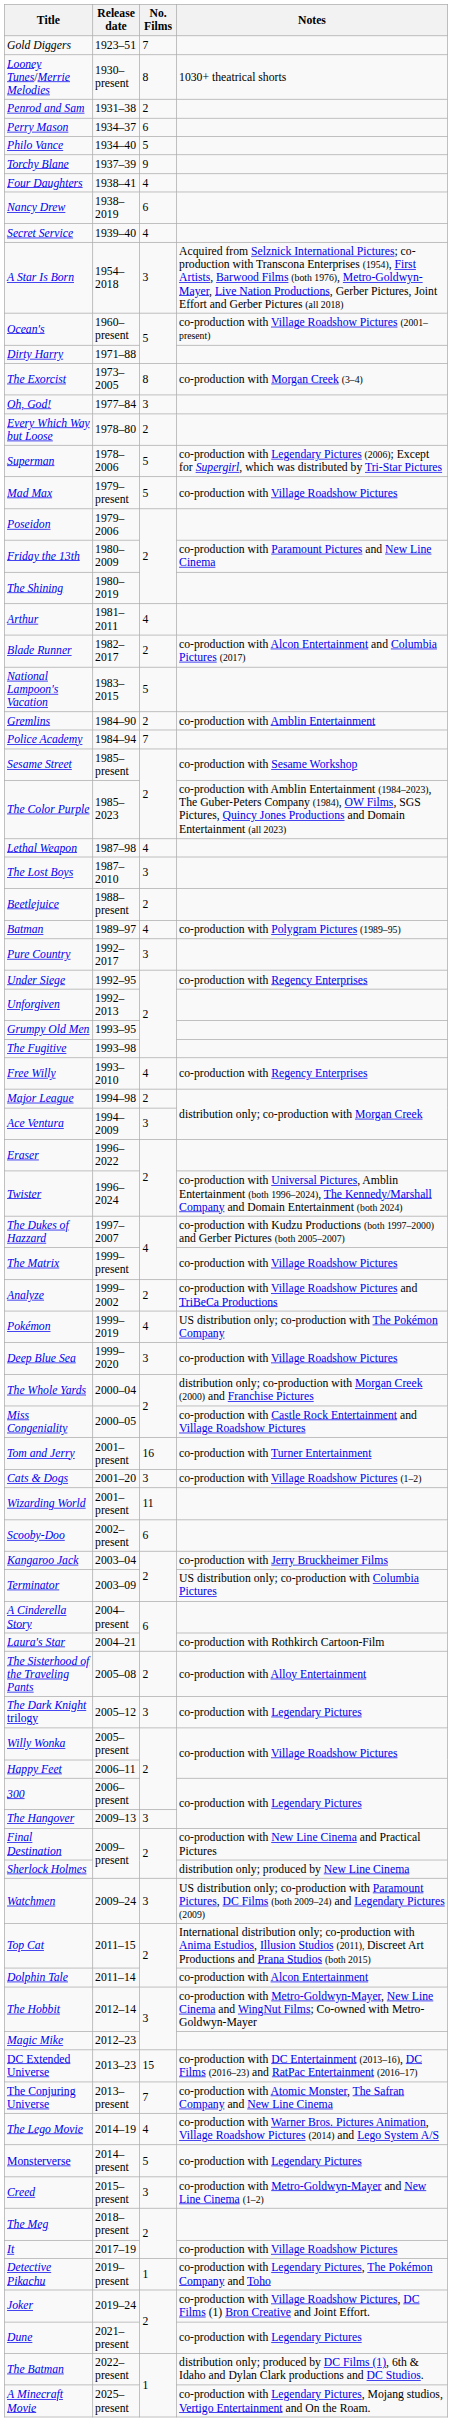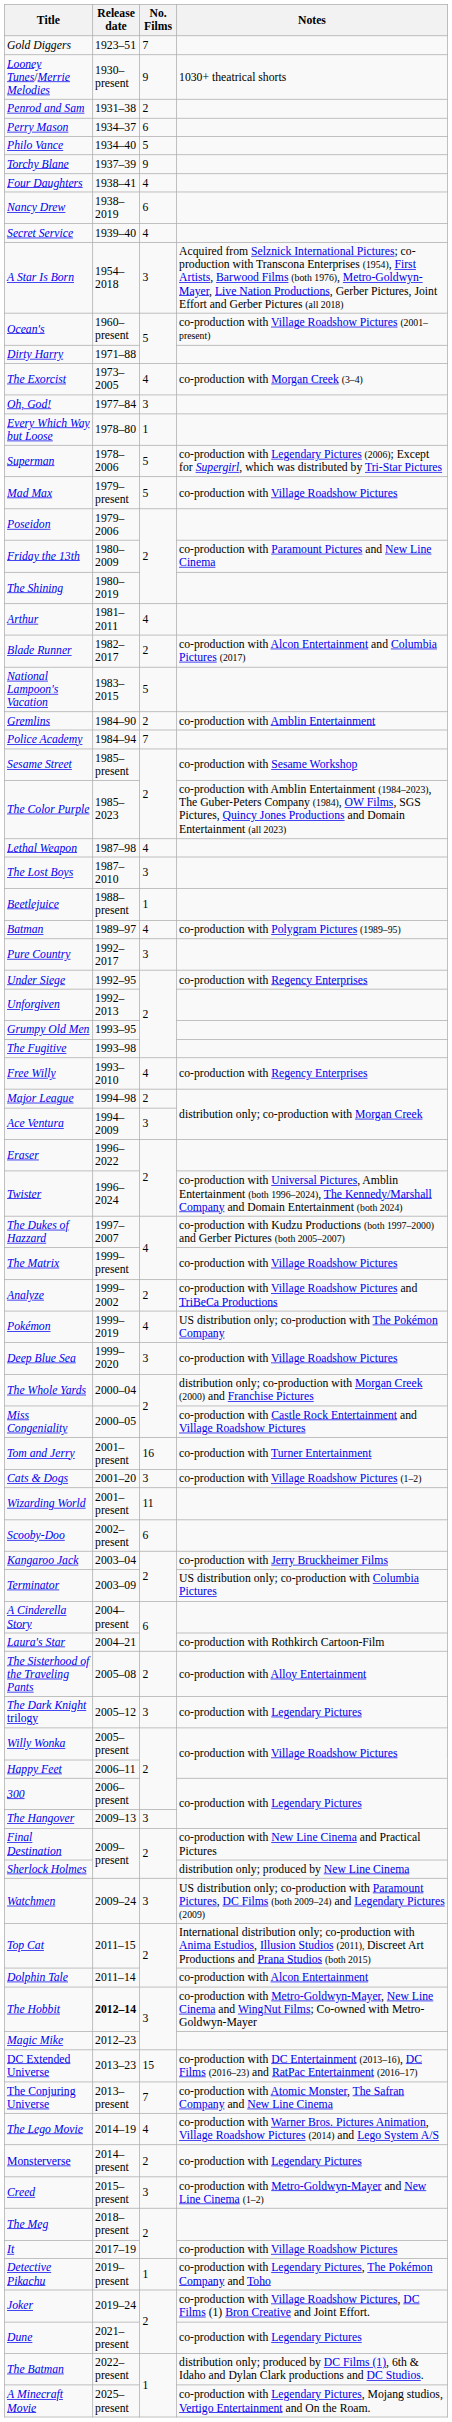Looney Tunes/Merrie Melodies | No. Films: 8 -> 9
The Exorcist | No. Films: 8 -> 4
Every Which Way but Loose | No. Films: 2 -> 1
Beetlejuice | No. Films: 2 -> 1
The Hobbit | Release date: normal -> bold
Monsterverse | No. Films: 5 -> 2
